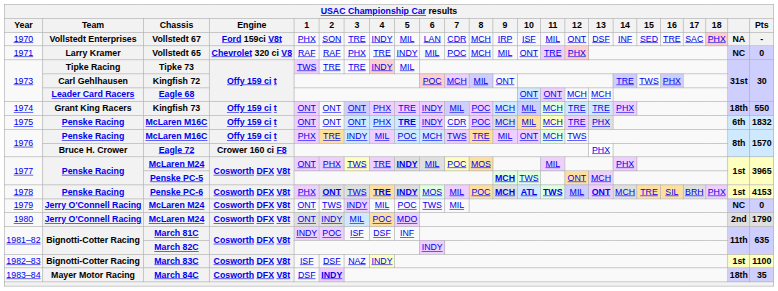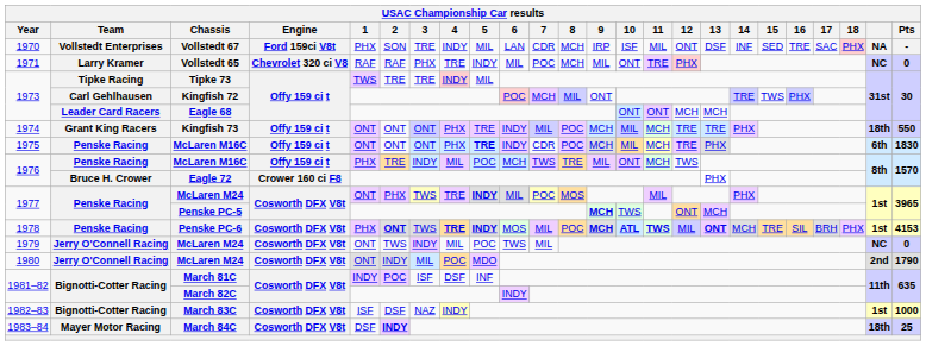1975 / McLaren M16C | Pts: 1832 -> 1830
March 83C | Pts: 1100 -> 1000
March 84C | Pts: 35 -> 25
